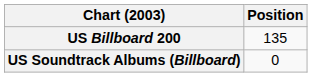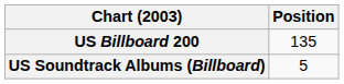US Soundtrack Albums (Billboard) | Position: 0 -> 5
